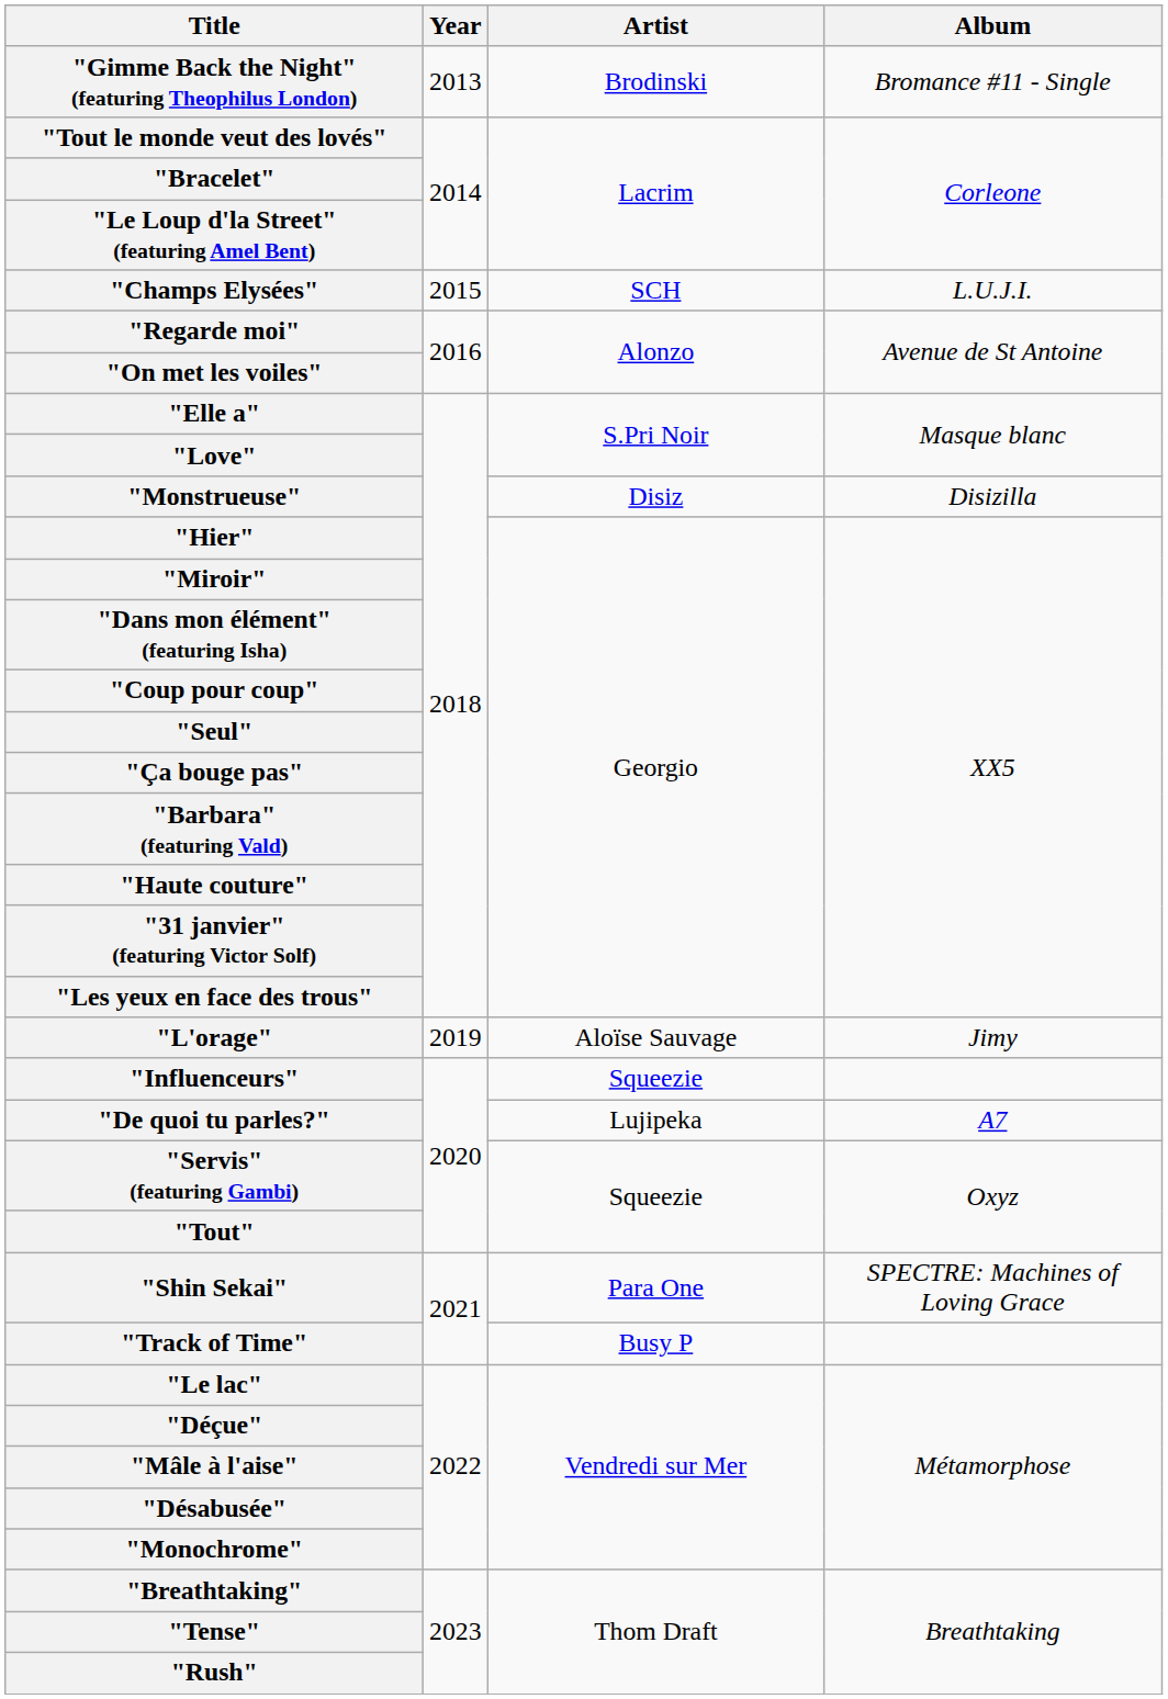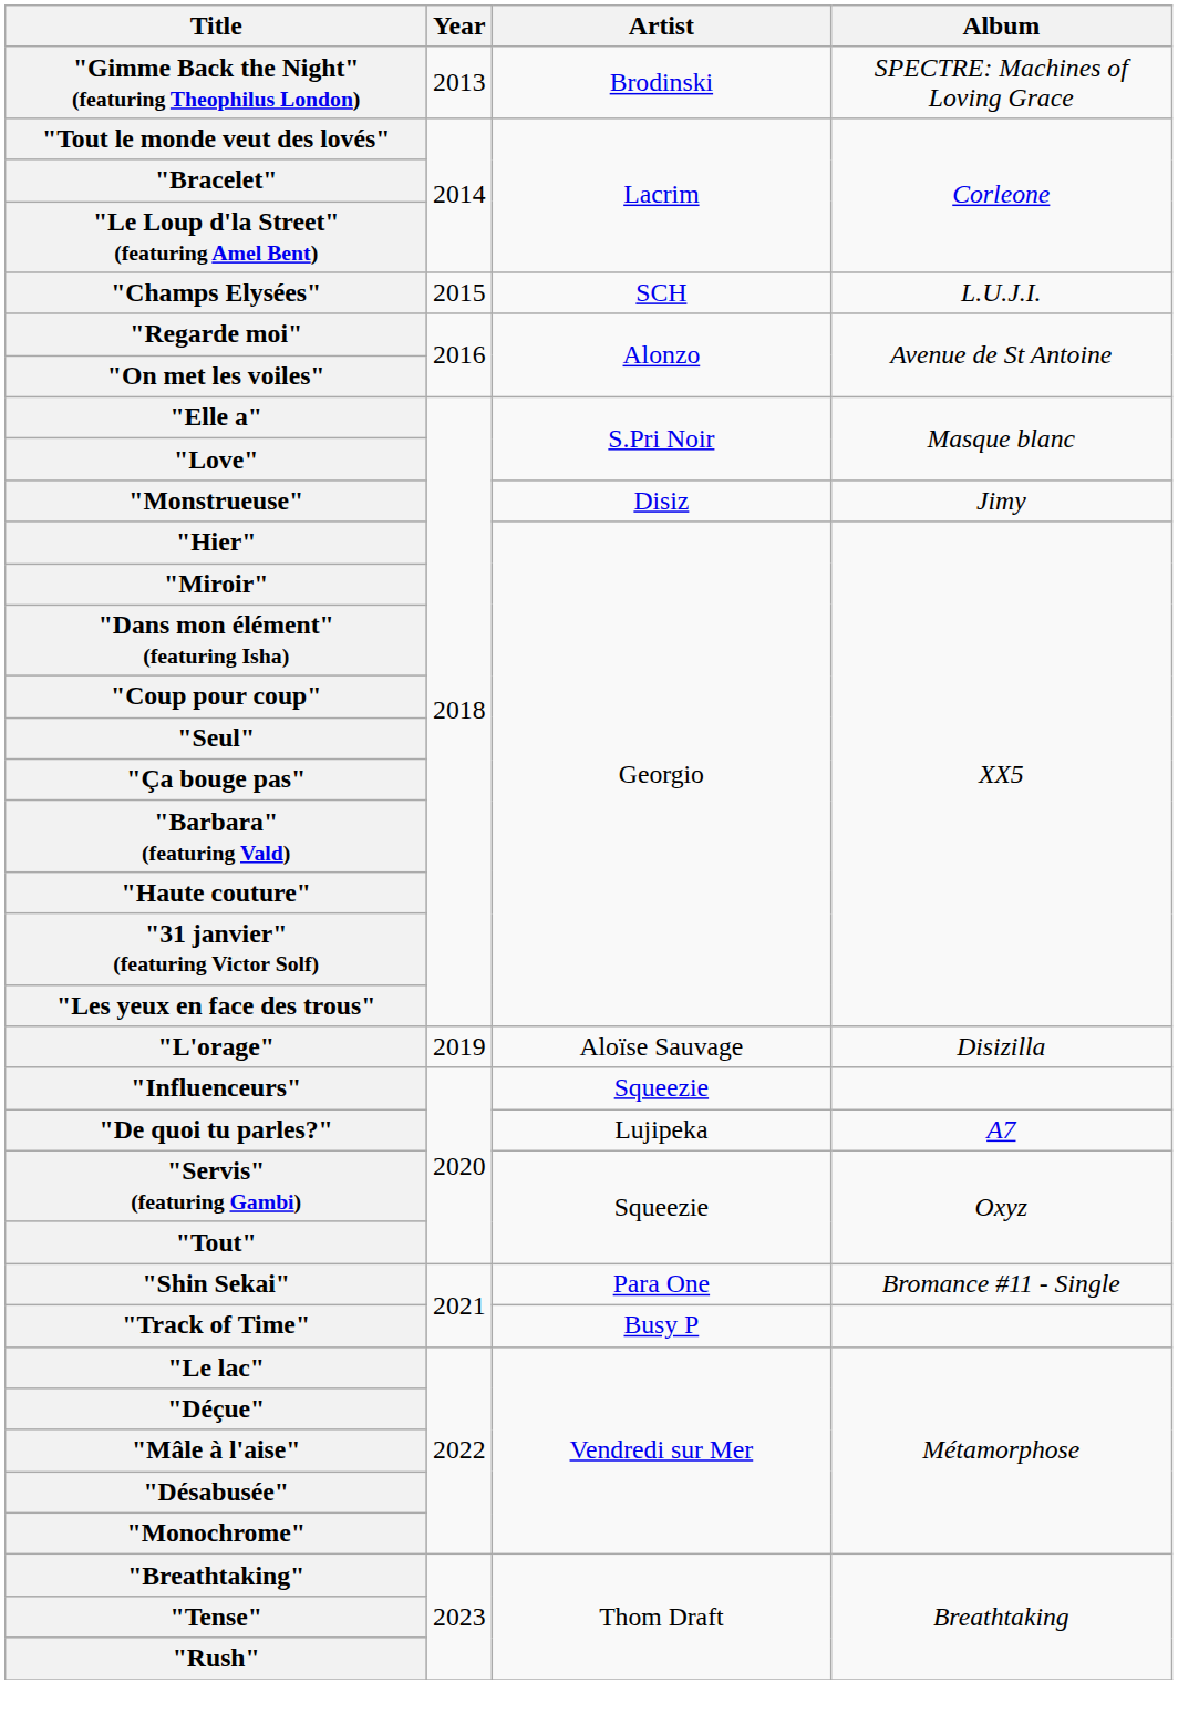"Gimme Back the Night" (featuring Theophilus London) | Album: Bromance #11 - Single -> SPECTRE: Machines of Loving Grace
"Monstrueuse" | Album: Disizilla -> Jimy
"L'orage" | Album: Jimy -> Disizilla
"Shin Sekai" | Album: SPECTRE: Machines of Loving Grace -> Bromance #11 - Single
